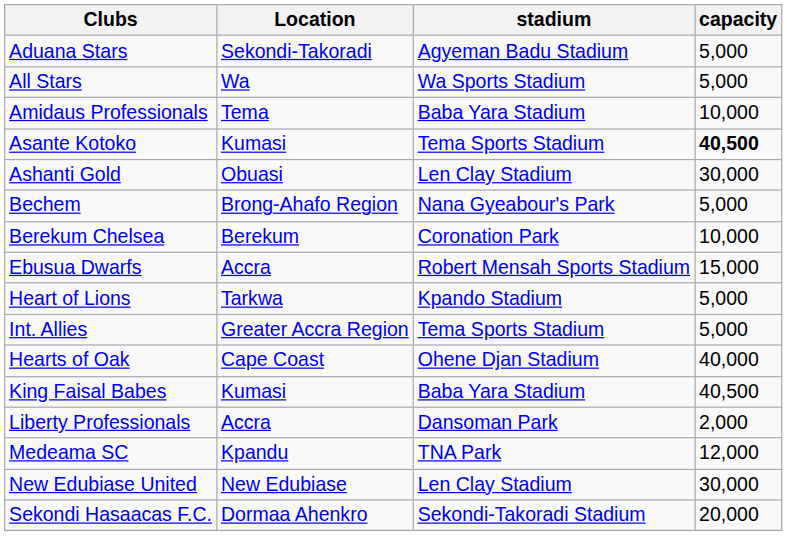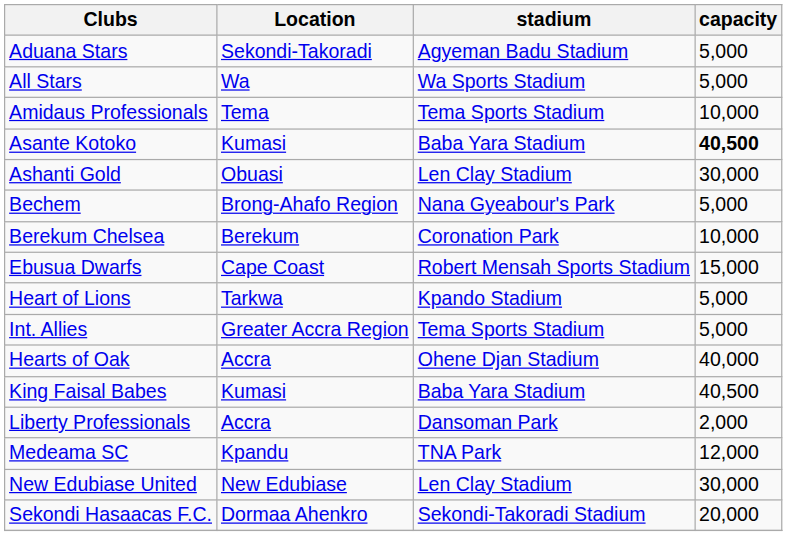Amidaus Professionals | stadium: Baba Yara Stadium -> Tema Sports Stadium
Asante Kotoko | stadium: Tema Sports Stadium -> Baba Yara Stadium
Ebusua Dwarfs | Location: Accra -> Cape Coast
Hearts of Oak | Location: Cape Coast -> Accra
